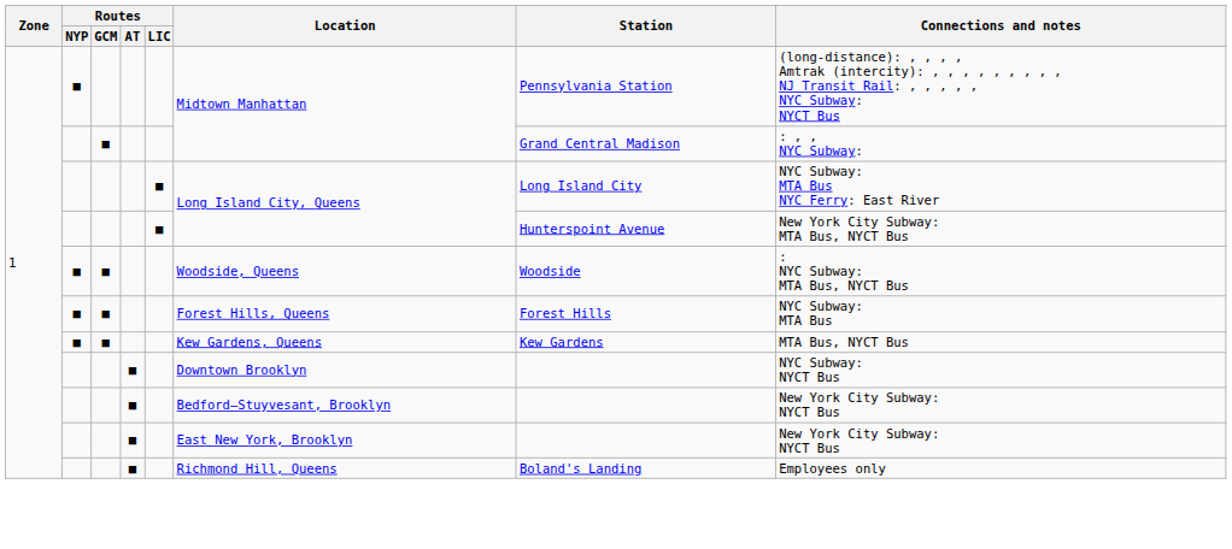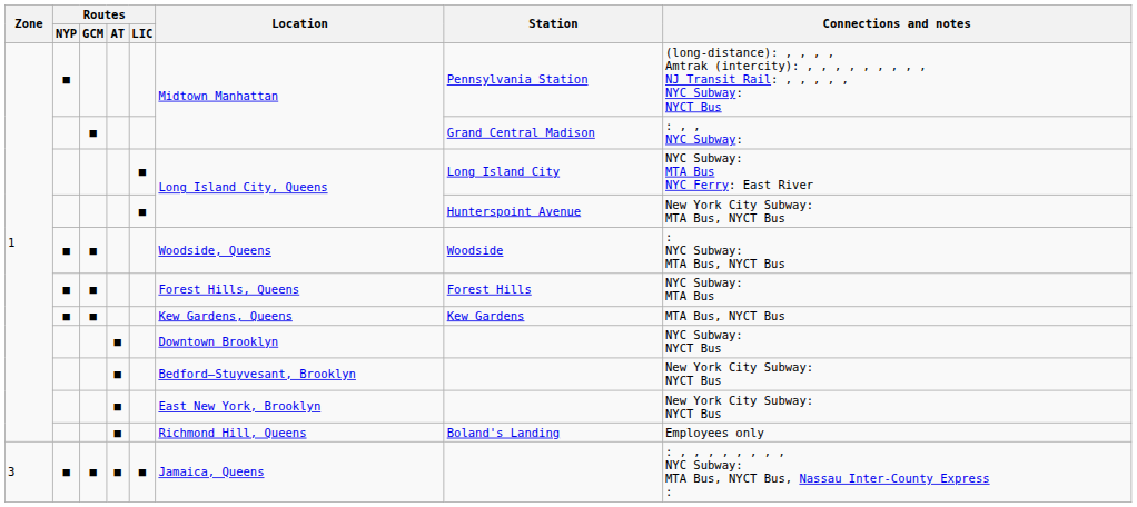+ row: 3 | ■ | ■ | ■ | ■ | Jamaica, Queens | : , , , , , , , , NYC Subway: MTA Bus, NYCT Bus, Nassau Inter-County Express :
